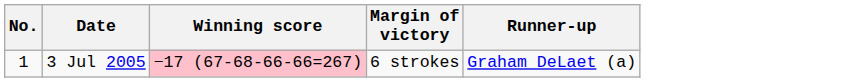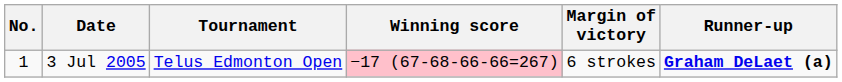+ column: Tournament | Telus Edmonton Open
3 Jul 2005 | Runner-up: normal -> bold
